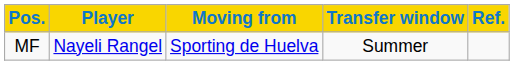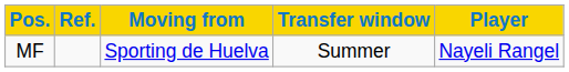columns swapped: Player <-> Ref.
